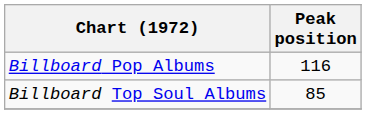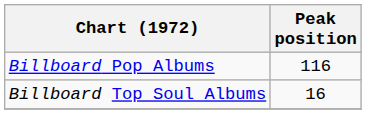Billboard Top Soul Albums | Peak position: 85 -> 16
